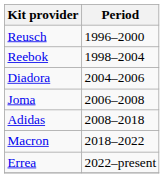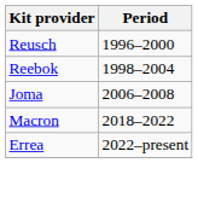- row: Diadora | 2004–2006
- row: Adidas | 2008–2018
